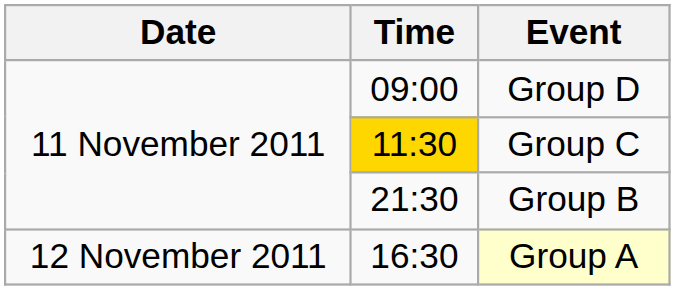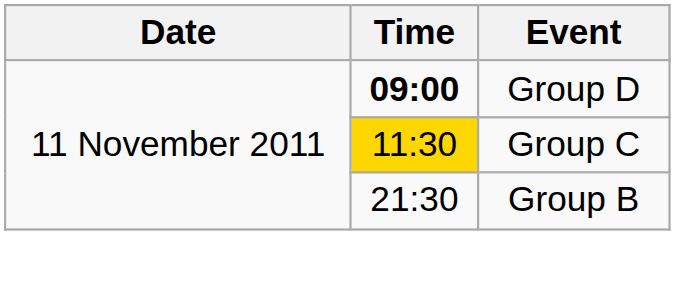Group D | Time: normal -> bold
- row: 12 November 2011 | 16:30 | Group A
